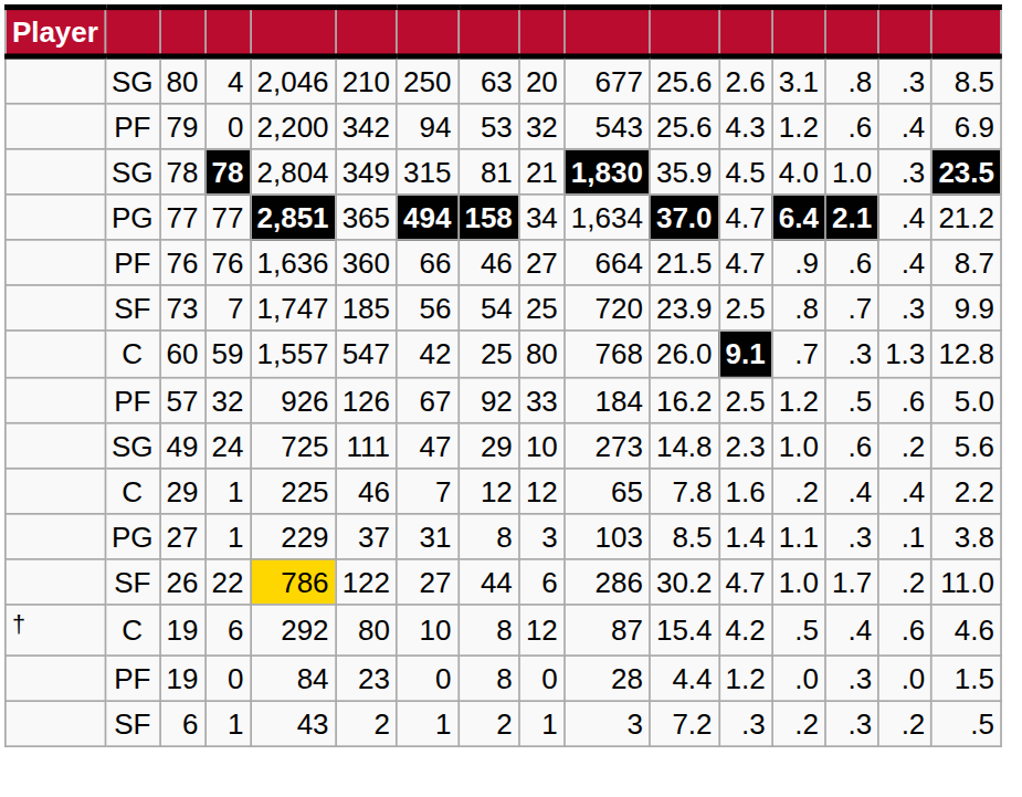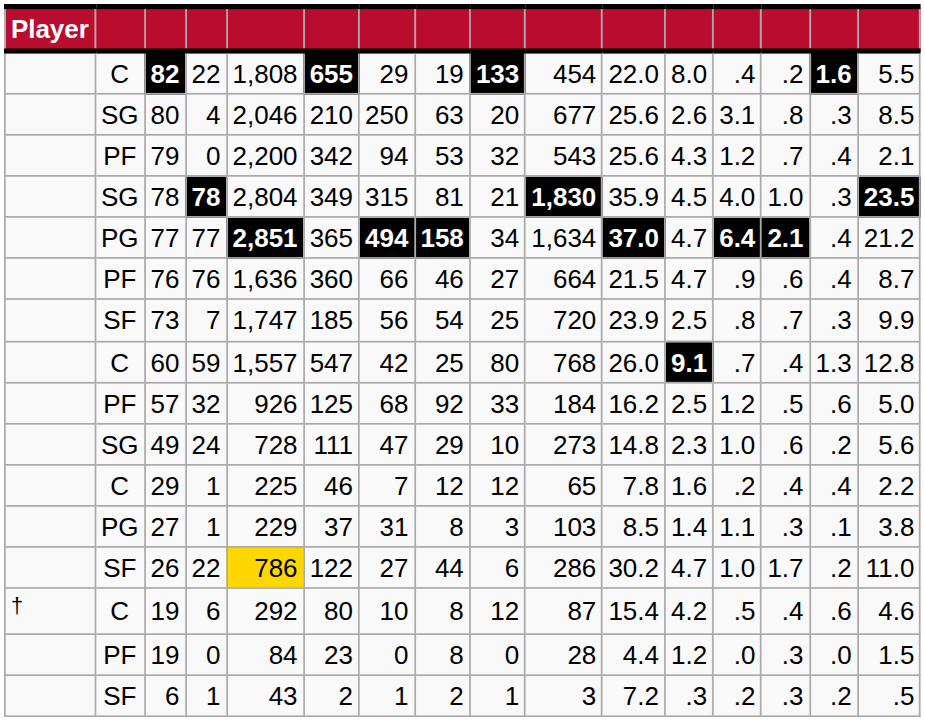+ row: C | 82 | 22 | 1,808 | 655 | 29 | 19 | 133 | 454 | 22.0 | 8.0 | .4 | .2 | 1.6 | 5.5
79 | column 14: .6 -> .7
79 | column 16: 6.9 -> 2.1
60 | column 14: .3 -> .4
57 | column 6: 126 -> 125
57 | column 7: 67 -> 68
49 | column 5: 725 -> 728
